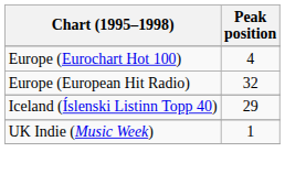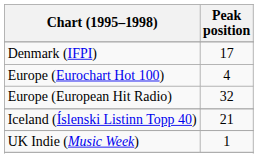+ row: Denmark (IFPI) | 17
Iceland (Íslenski Listinn Topp 40) | Peak position: 29 -> 21
